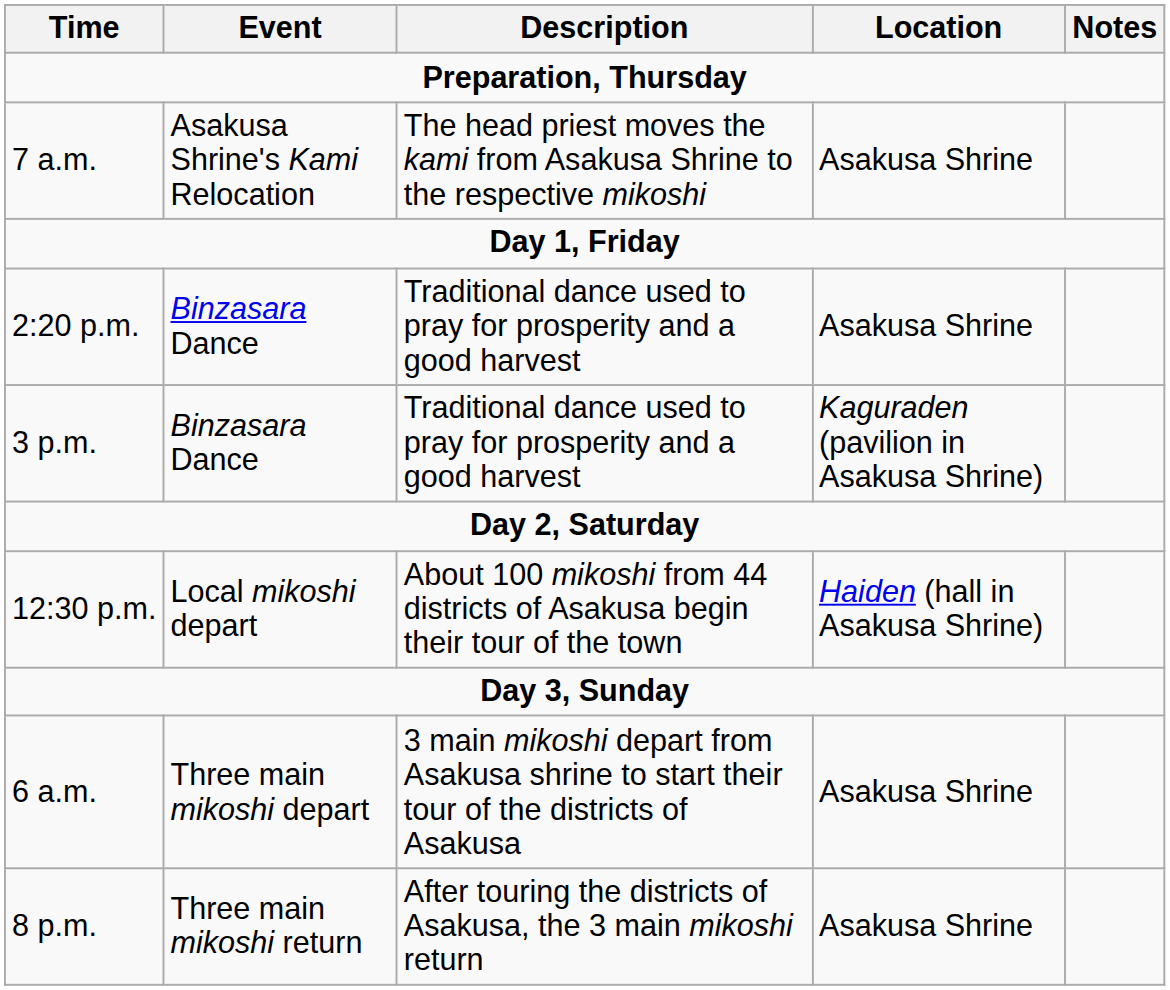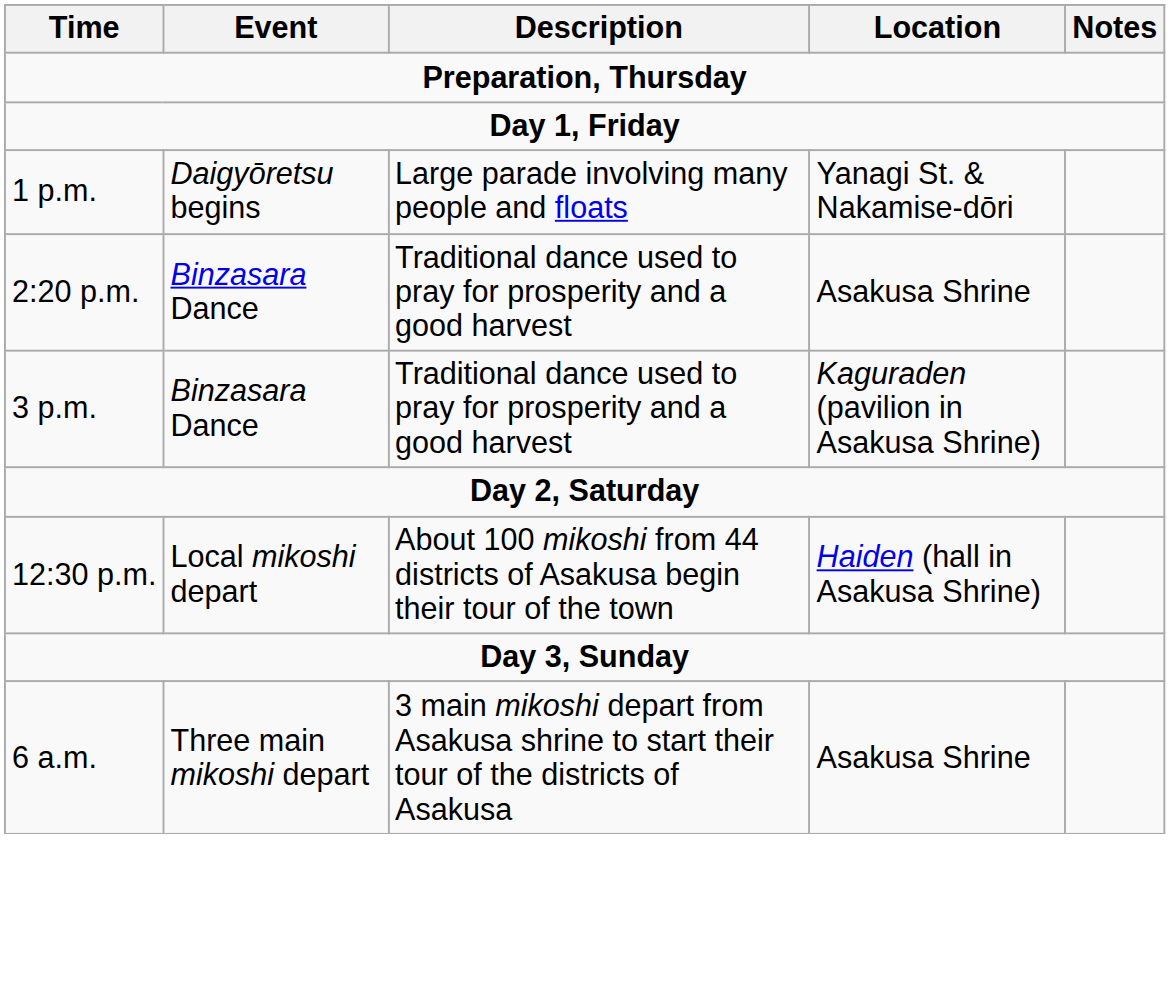- row: 7 a.m. | Asakusa Shrine's Kami Relocation | The head priest moves the kami from Asakusa Shrine to the respective mikoshi | Asakusa Shrine
+ row: 1 p.m. | Daigyōretsu begins | Large parade involving many people and floats | Yanagi St. & Nakamise-dōri
- row: 8 p.m. | Three main mikoshi return | After touring the districts of Asakusa, the 3 main mikoshi return | Asakusa Shrine
